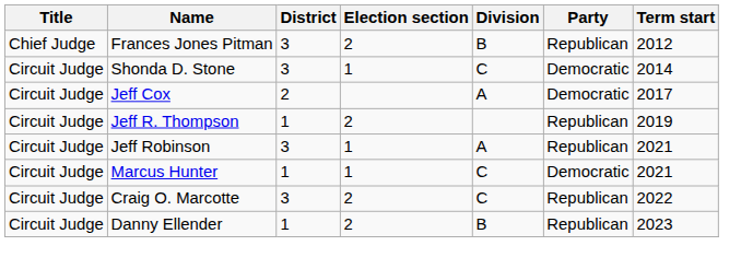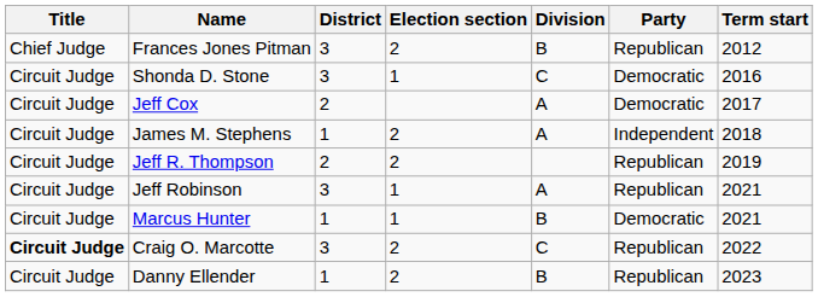Shonda D. Stone | Term start: 2014 -> 2016
+ row: Circuit Judge | James M. Stephens | 1 | 2 | A | Independent | 2018
Jeff R. Thompson | District: 1 -> 2
Marcus Hunter | Division: C -> B
Craig O. Marcotte | Title: normal -> bold
